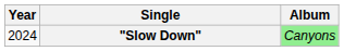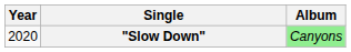"Slow Down" | Year: 2024 -> 2020
